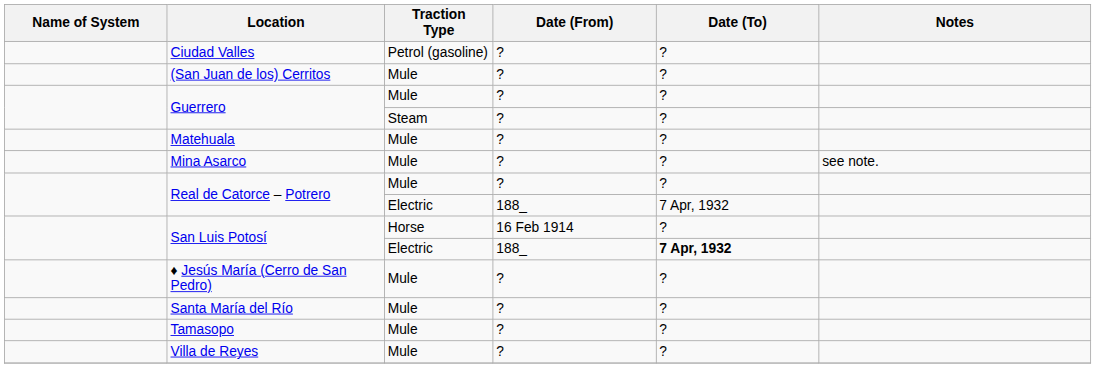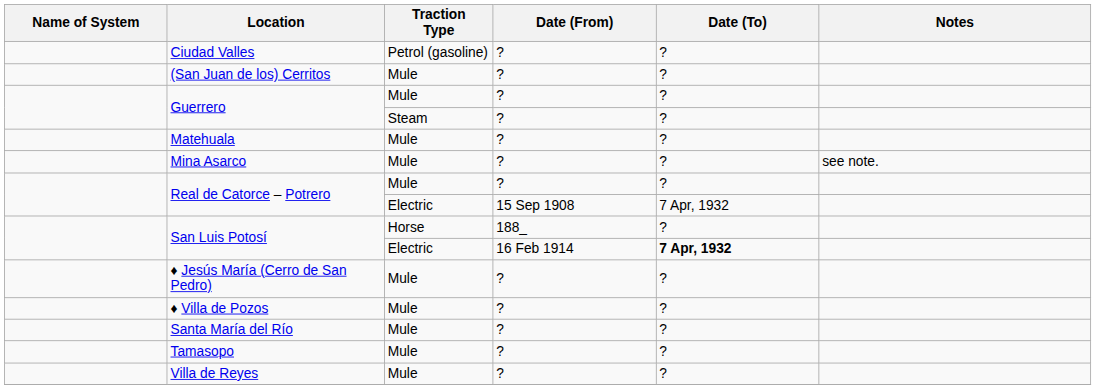Real de Catorce – Potrero / Electric | Date (From): 188_ -> 15 Sep 1908
San Luis Potosí / Horse | Date (From): 16 Feb 1914 -> 188_
San Luis Potosí / Electric | Date (From): 188_ -> 16 Feb 1914
+ row: ♦ Villa de Pozos | Mule | ? | ?
